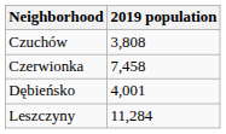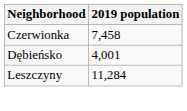- row: Czuchów | 3,808
